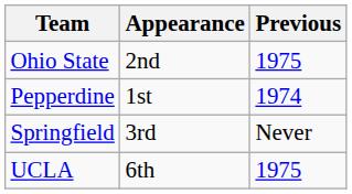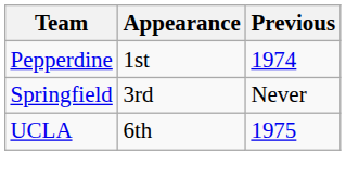- row: Ohio State | 2nd | 1975
